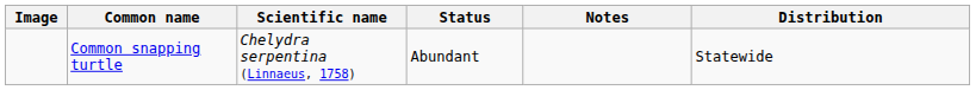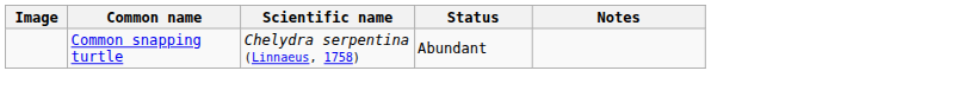- column: Distribution | Statewide
